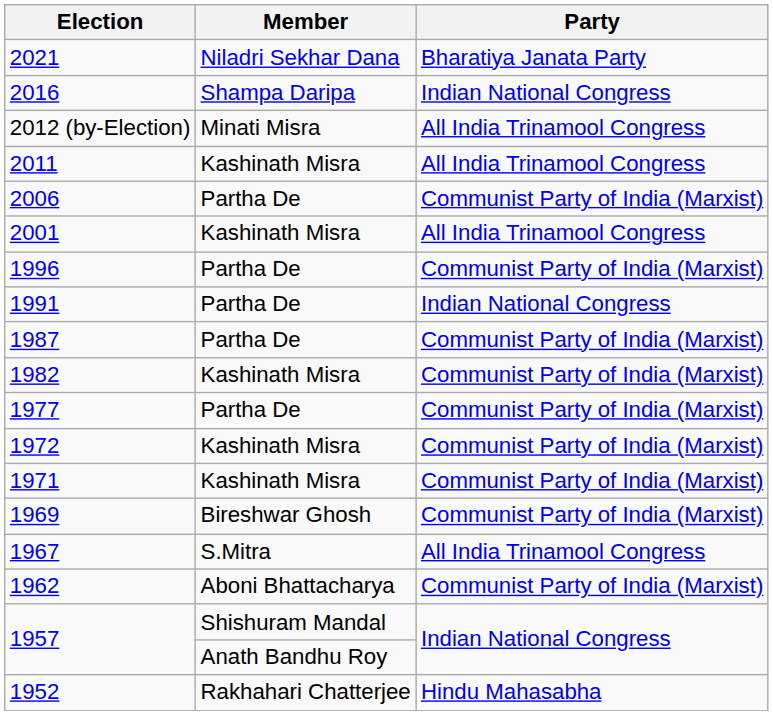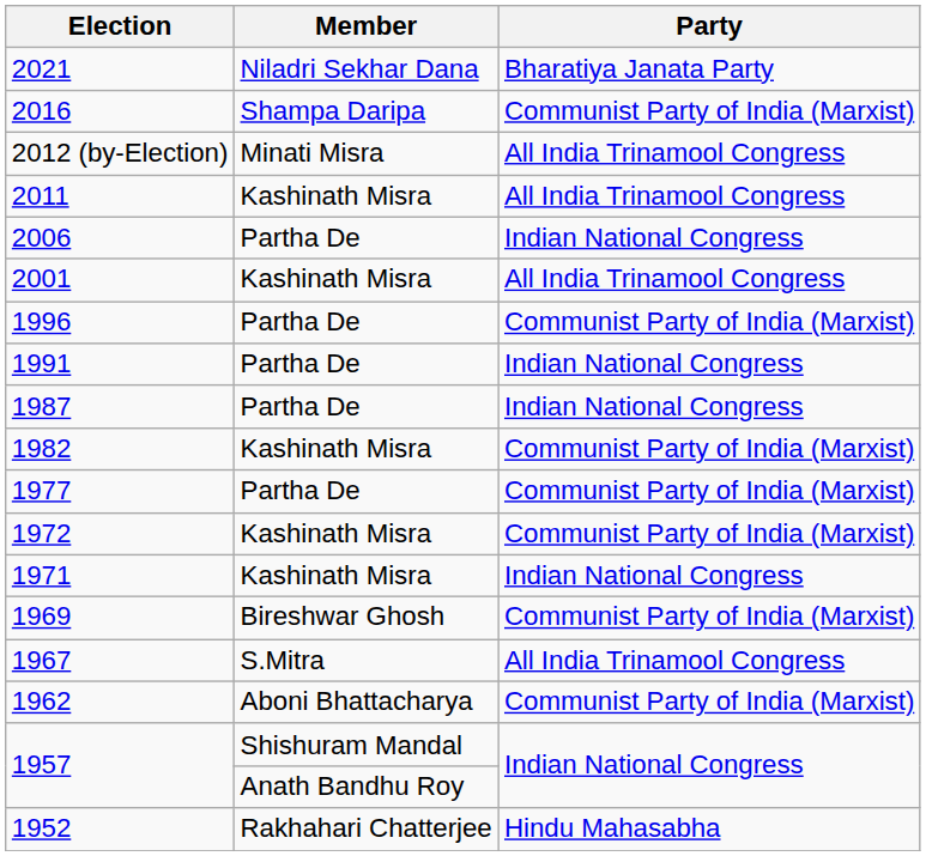2016 | Party: Indian National Congress -> Communist Party of India (Marxist)
2006 | Party: Communist Party of India (Marxist) -> Indian National Congress
1987 | Party: Communist Party of India (Marxist) -> Indian National Congress
1971 | Party: Communist Party of India (Marxist) -> Indian National Congress
